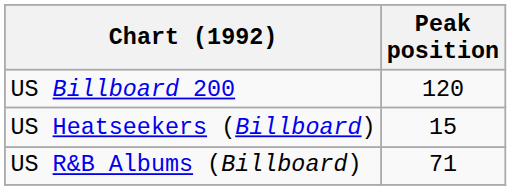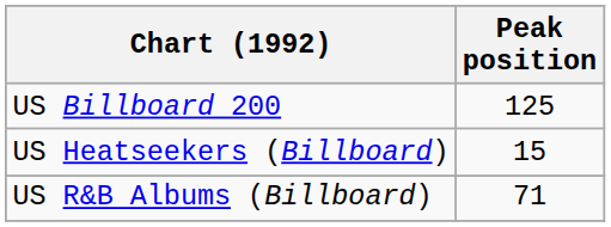US Billboard 200 | Peak position: 120 -> 125
